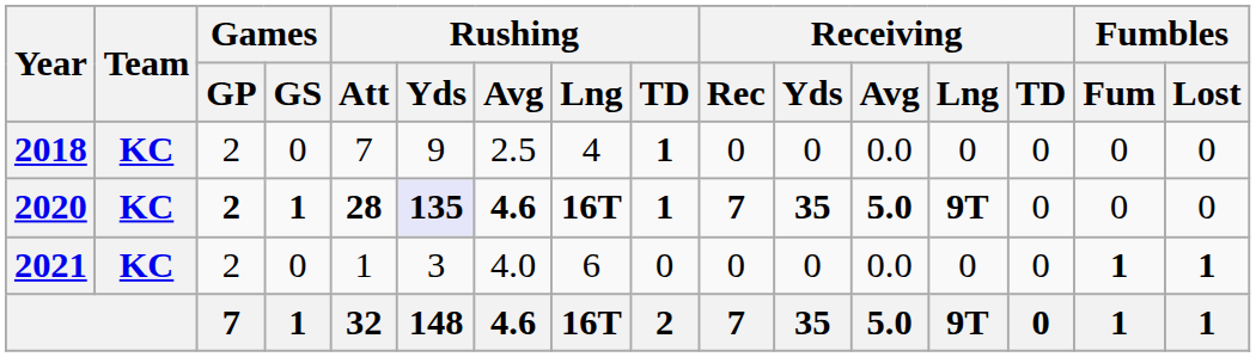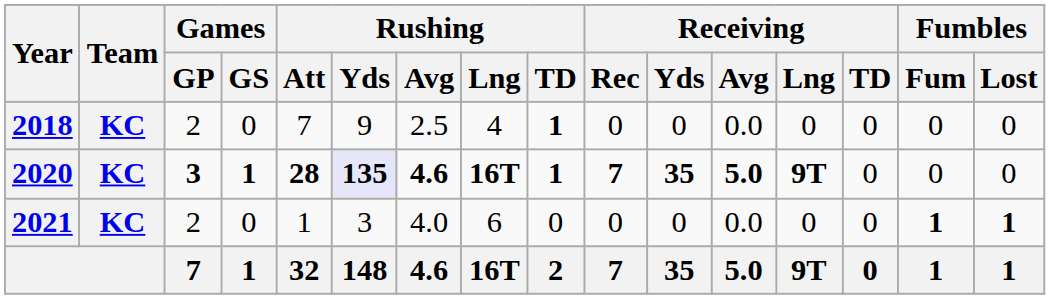2020 | Games / GP: 2 -> 3
